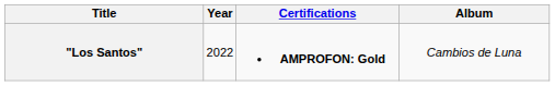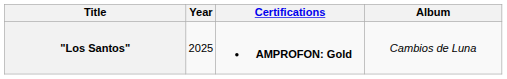"Los Santos" | Year: 2022 -> 2025
